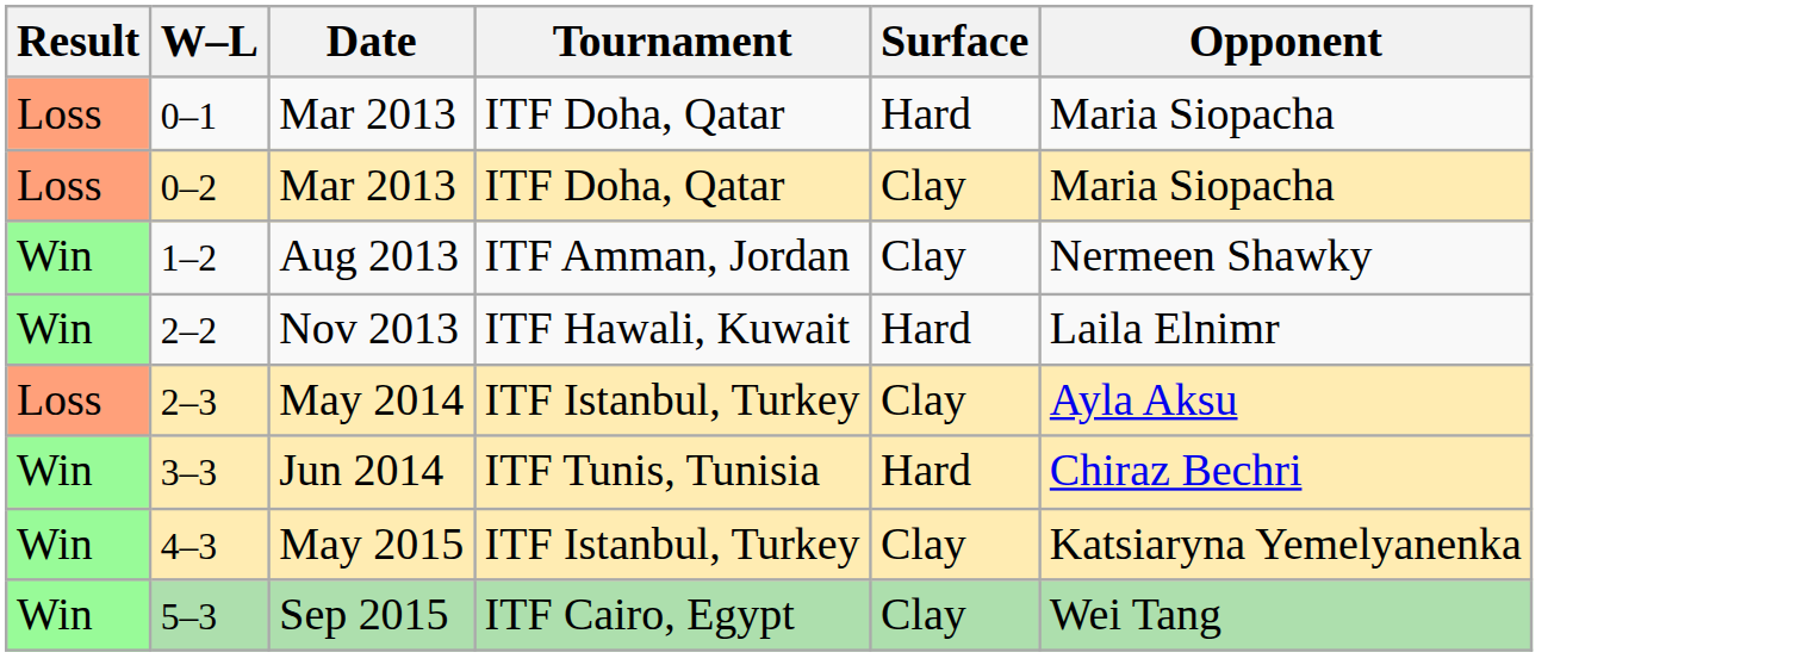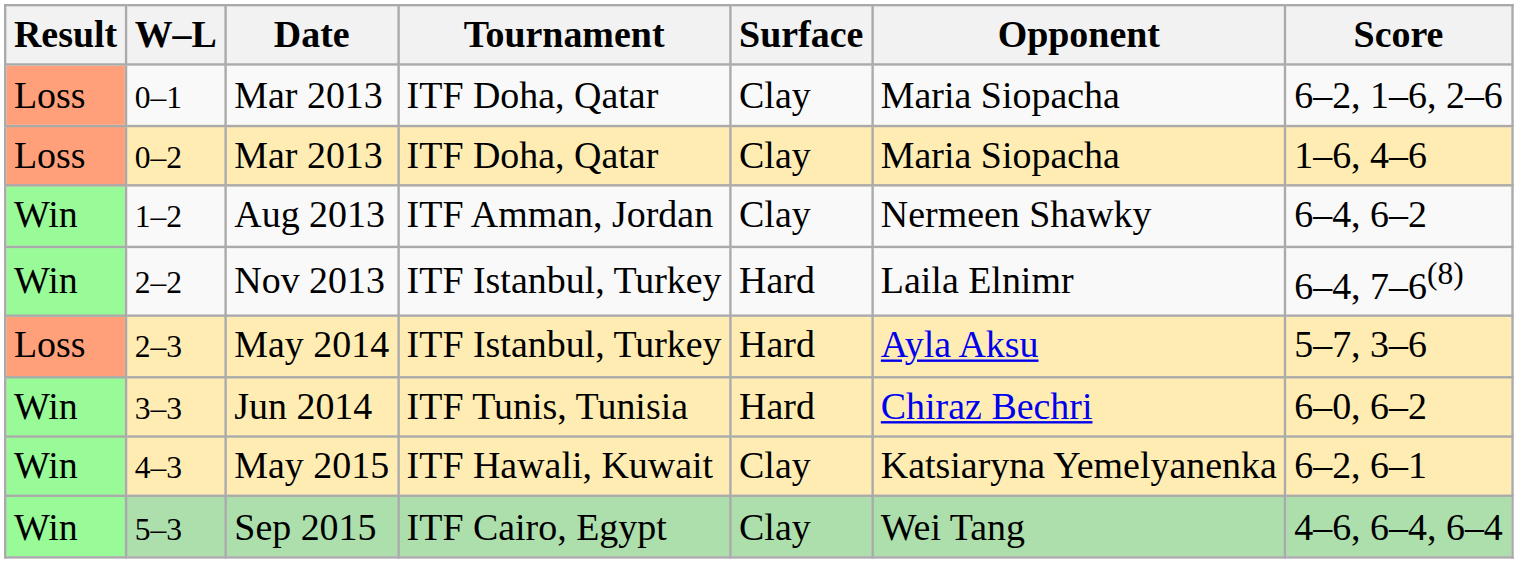+ column: Score | 6–2, 1–6, 2–6 | 1–6, 4–6 | 6–4, 6–2 | 6–4, 7–6(8) | 5–7, 3–6 | 6–0, 6–2 | 6–2, 6–1 | 4–6, 6–4, 6–4
0–1 | Surface: Hard -> Clay
2–2 | Tournament: ITF Hawali, Kuwait -> ITF Istanbul, Turkey
2–3 | Surface: Clay -> Hard
4–3 | Tournament: ITF Istanbul, Turkey -> ITF Hawali, Kuwait
